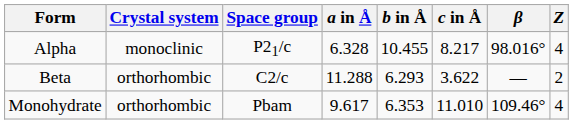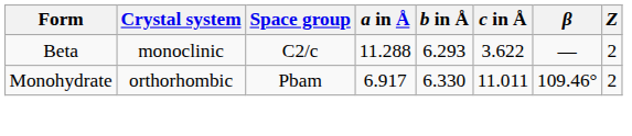- row: Alpha | monoclinic | P21/c | 6.328 | 10.455 | 8.217 | 98.016° | 4
Beta | Crystal system: orthorhombic -> monoclinic
Monohydrate | a in Å: 9.617 -> 6.917
Monohydrate | b in Å: 6.353 -> 6.330
Monohydrate | c in Å: 11.010 -> 11.011
Monohydrate | Z: 4 -> 2
